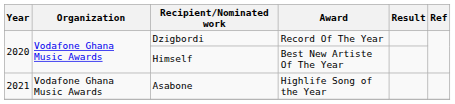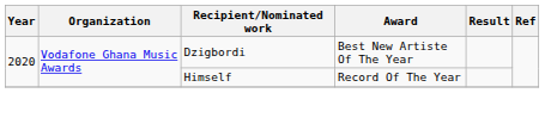Dzigbordi | Award: Record Of The Year -> Best New Artiste Of The Year
Himself | Award: Best New Artiste Of The Year -> Record Of The Year
- row: 2021 | Vodafone Ghana Music Awards | Asabone | Highlife Song of the Year
